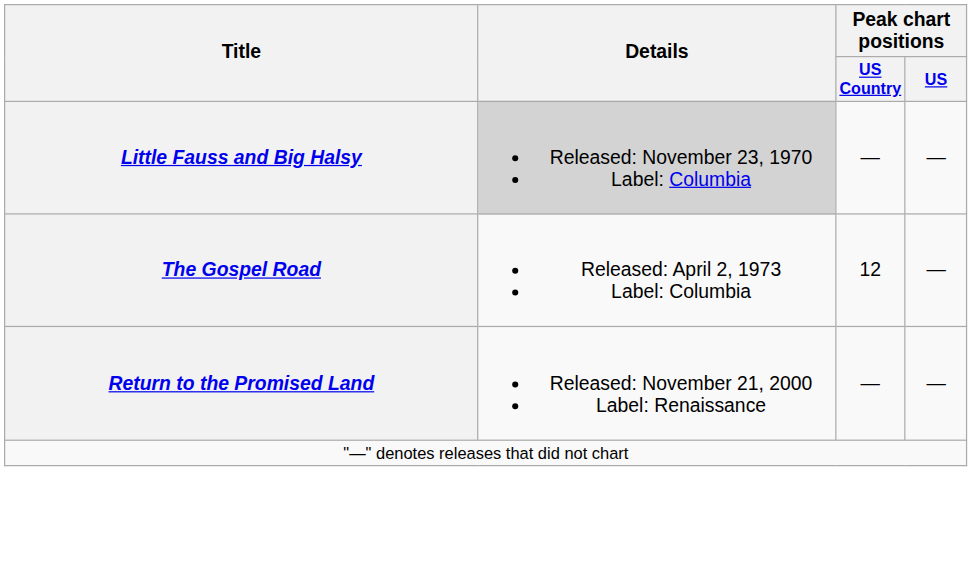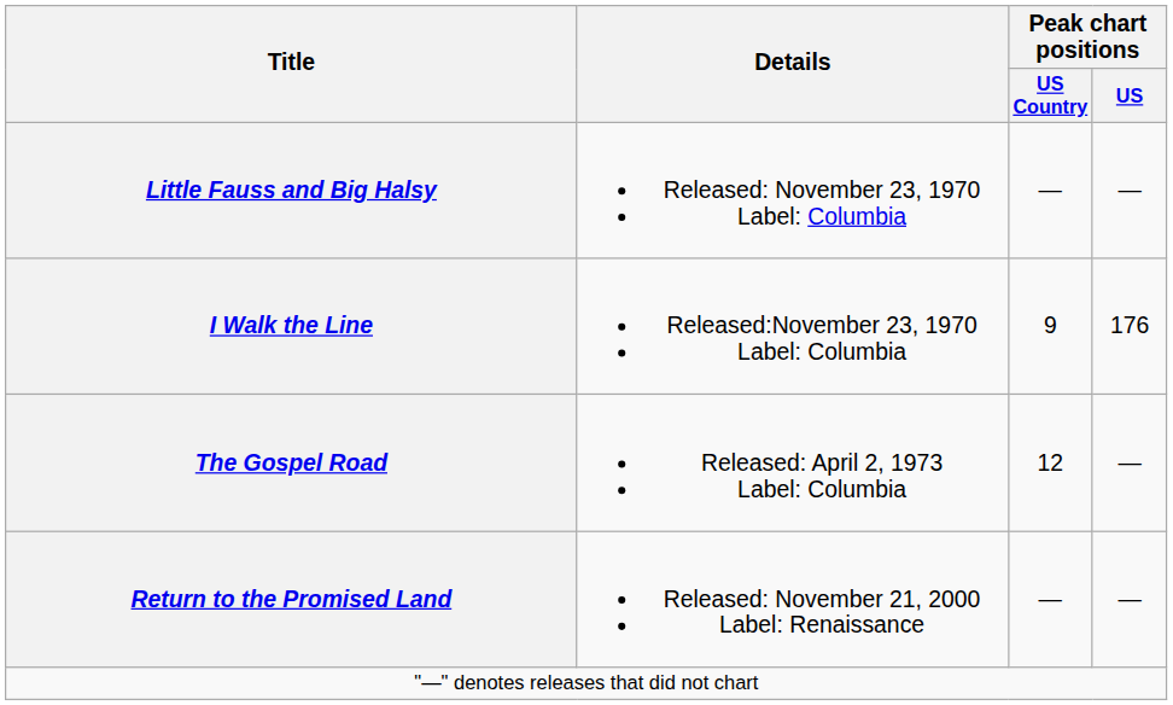Little Fauss and Big Halsy | Details: lightgrey background -> no background
+ row: I Walk the Line | Released:November 23, 1970 Label: Columbia | 9 | 176
